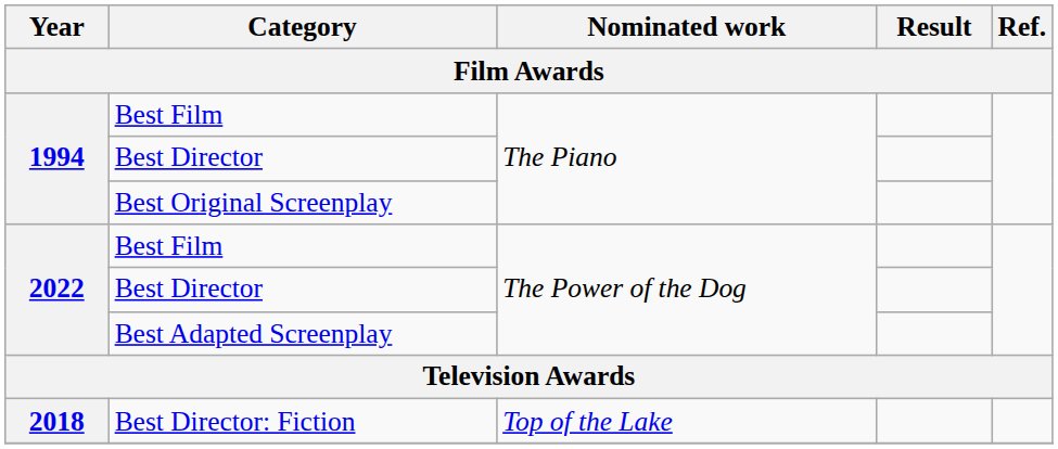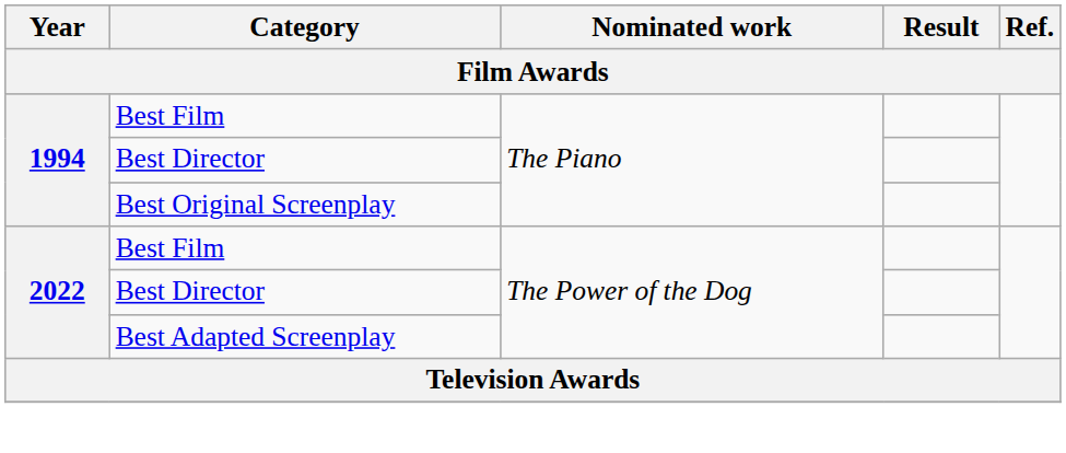- row: 2018 | Best Director: Fiction | Top of the Lake
